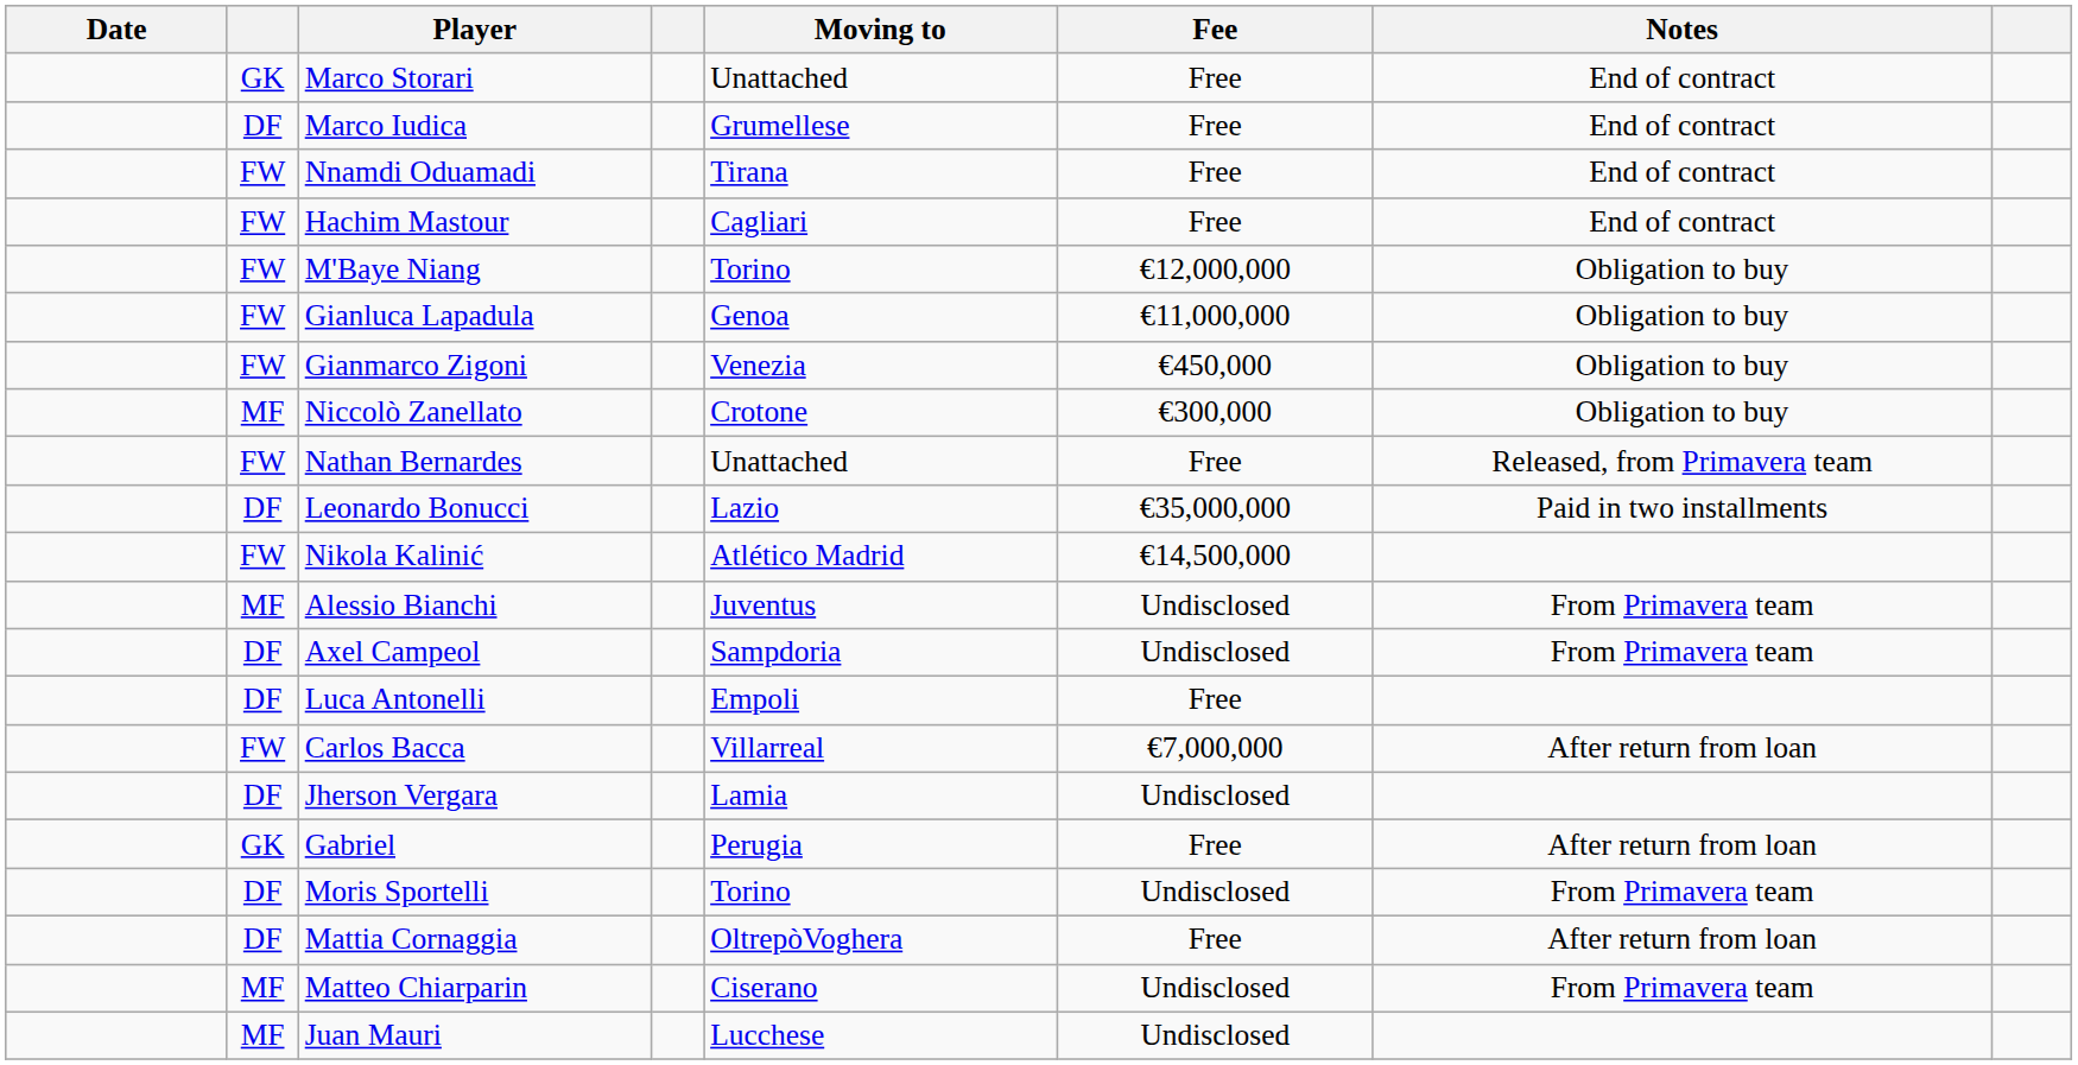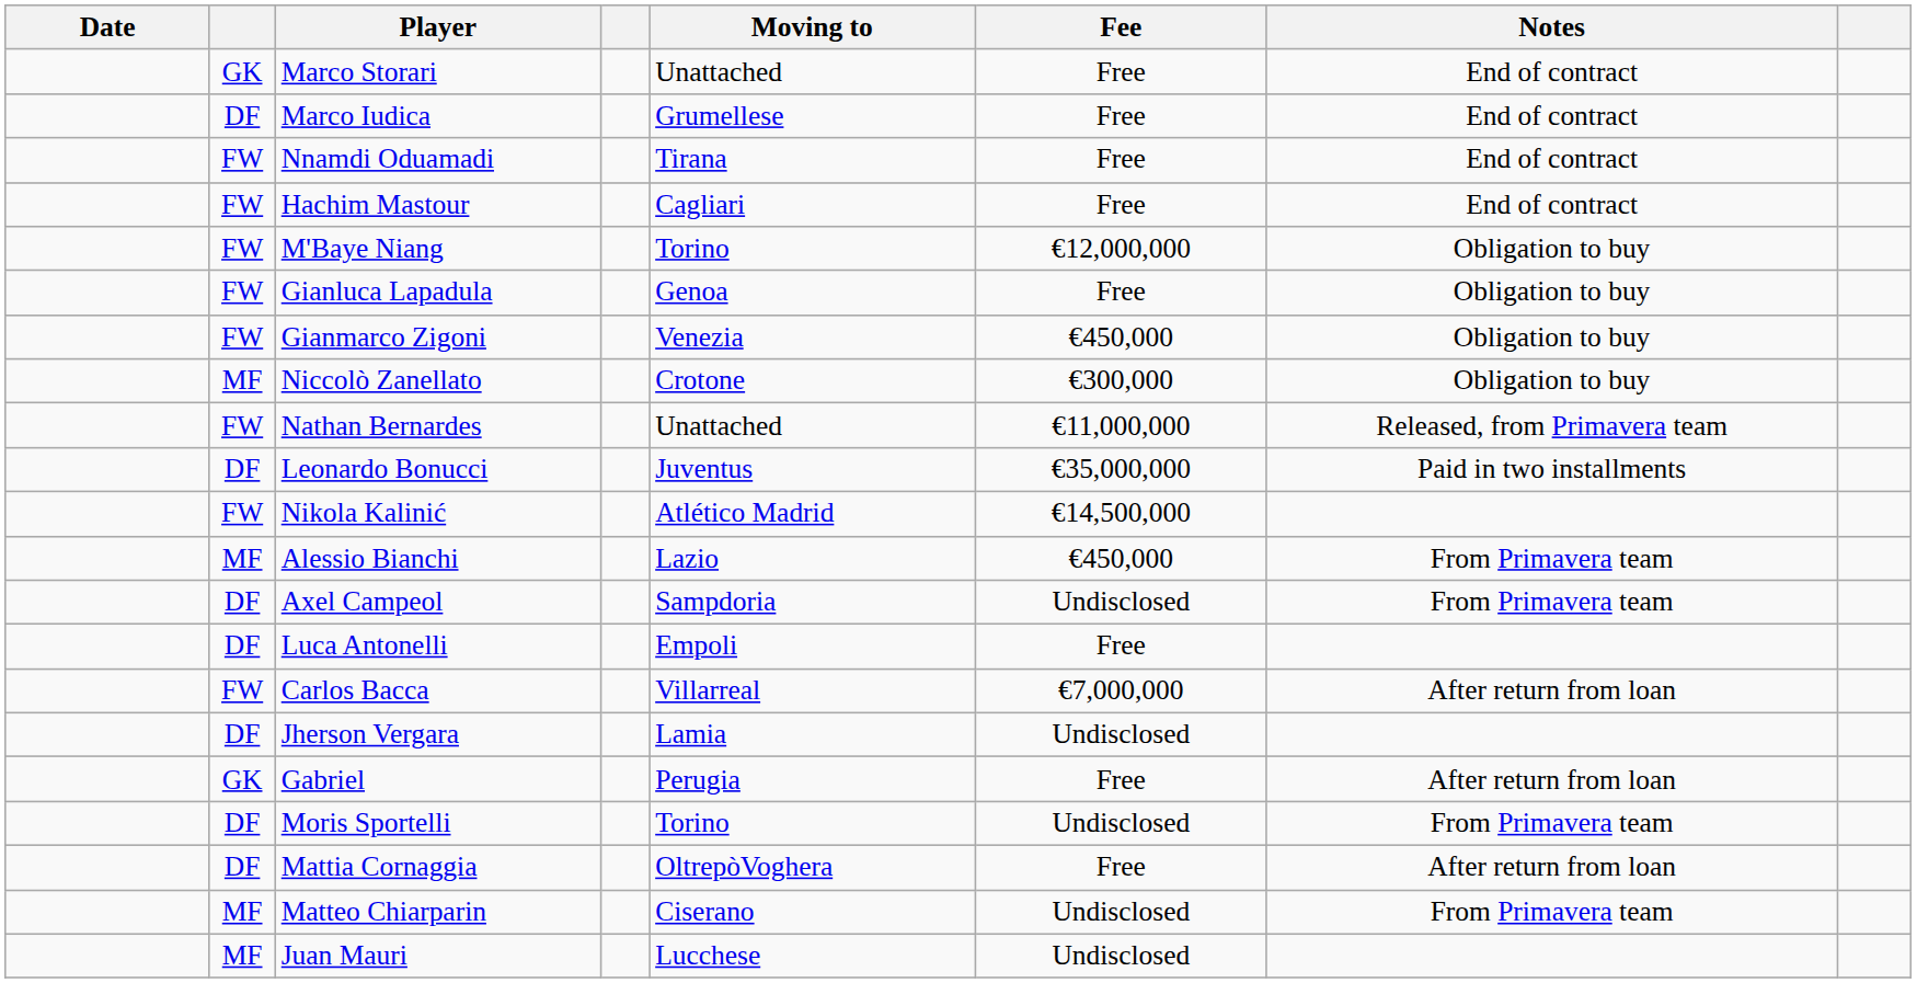Gianluca Lapadula | Fee: €11,000,000 -> Free
Nathan Bernardes | Fee: Free -> €11,000,000
Leonardo Bonucci | Moving to: Lazio -> Juventus
Alessio Bianchi | Moving to: Juventus -> Lazio
Alessio Bianchi | Fee: Undisclosed -> €450,000
